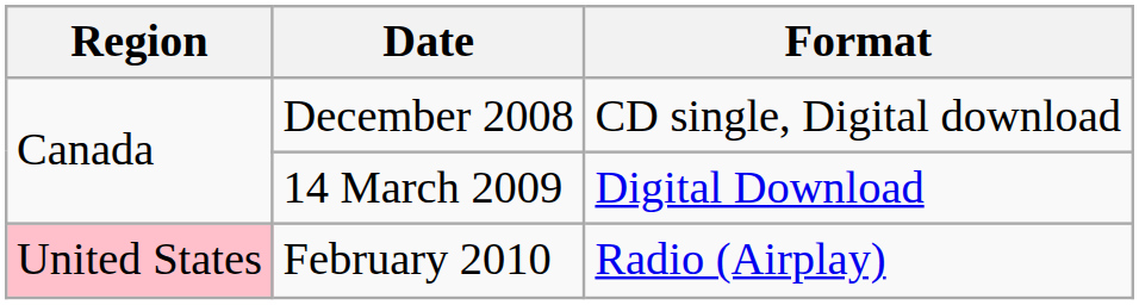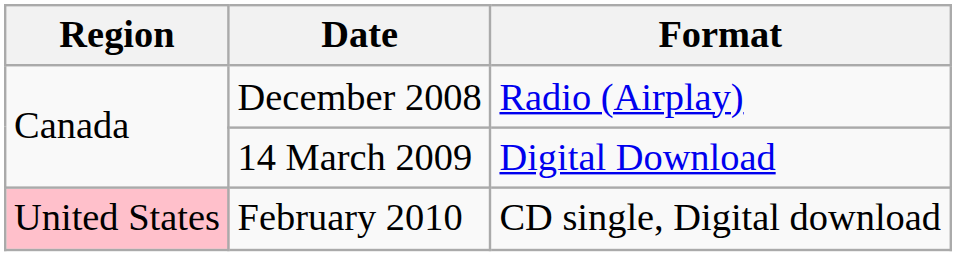December 2008 | Format: CD single, Digital download -> Radio (Airplay)
February 2010 | Format: Radio (Airplay) -> CD single, Digital download
